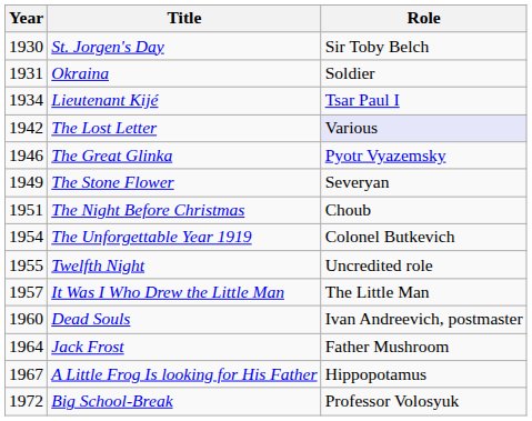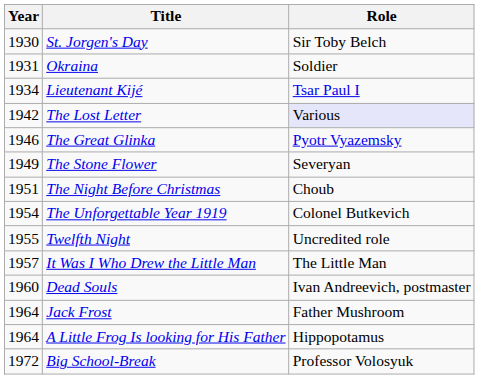A Little Frog Is looking for His Father | Year: 1967 -> 1964
